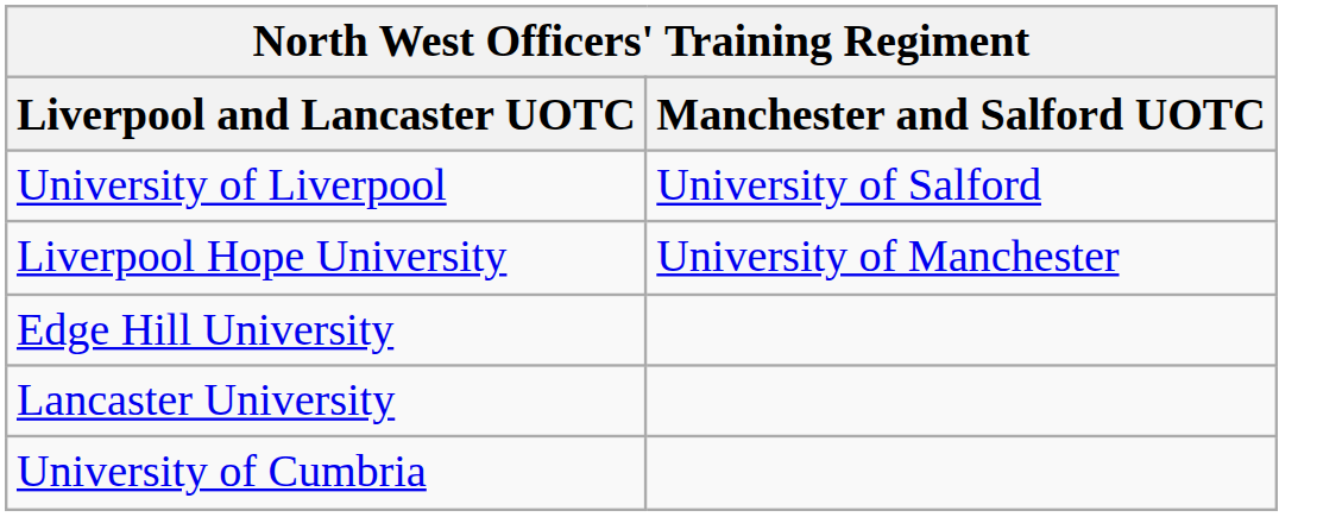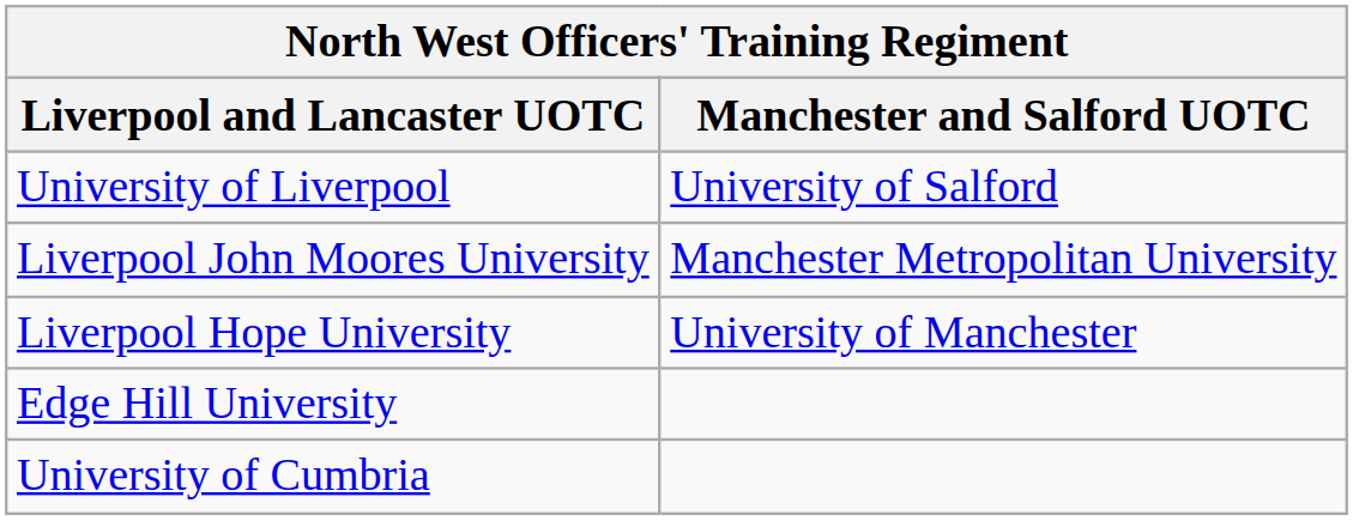+ row: Liverpool John Moores University | Manchester Metropolitan University
- row: Lancaster University
